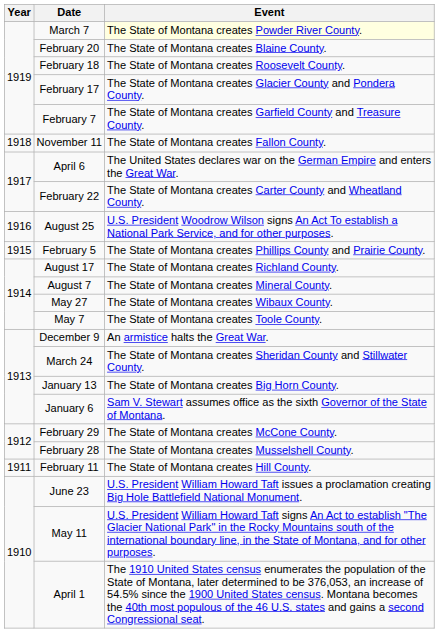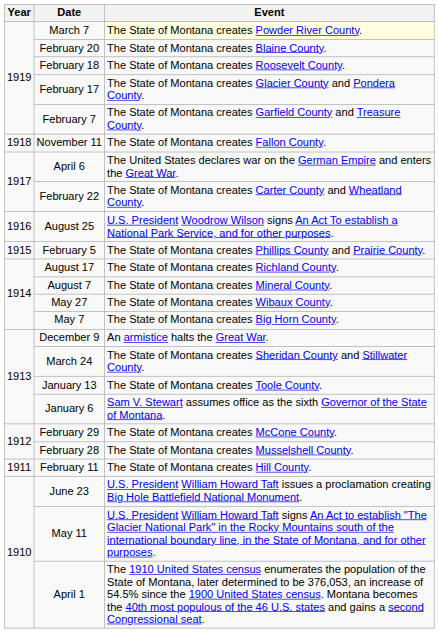May 7 | Event: The State of Montana creates Toole County. -> The State of Montana creates Big Horn County.
January 13 | Event: The State of Montana creates Big Horn County. -> The State of Montana creates Toole County.
